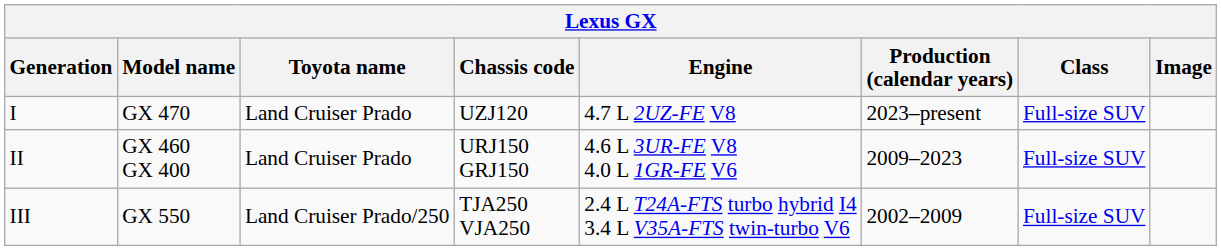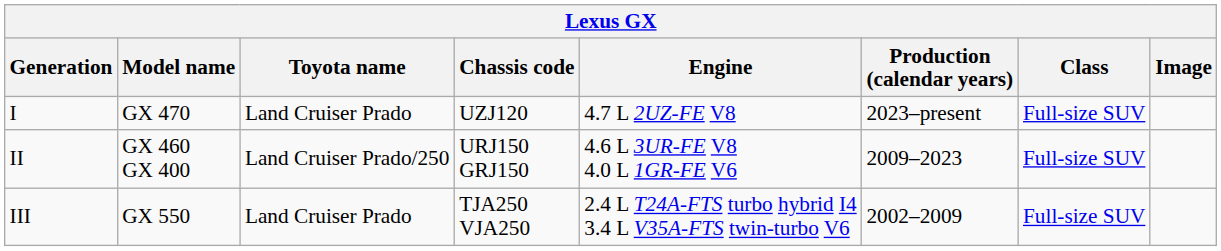II | Toyota name: Land Cruiser Prado -> Land Cruiser Prado/250
III | Toyota name: Land Cruiser Prado/250 -> Land Cruiser Prado
